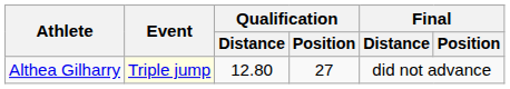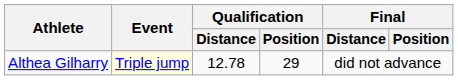Althea Gilharry | Qualification / Distance: 12.80 -> 12.78
Althea Gilharry | Qualification / Position: 27 -> 29
